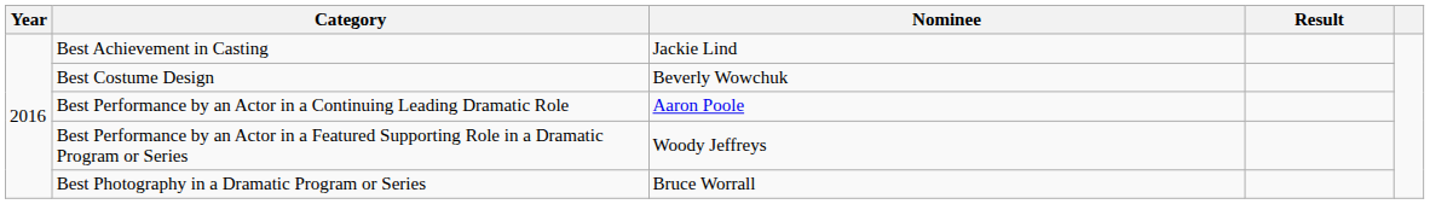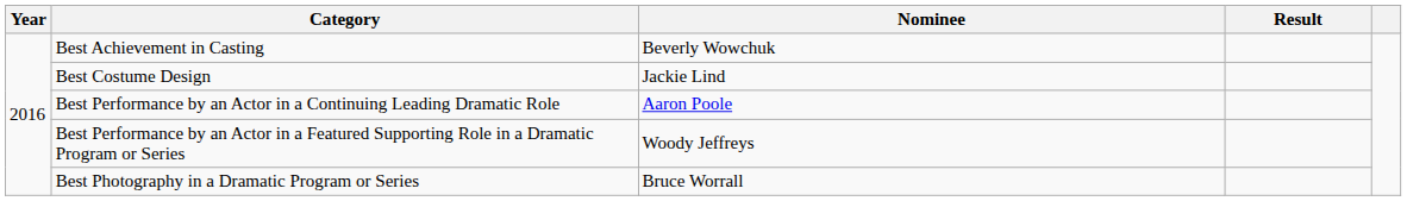Best Achievement in Casting | Nominee: Jackie Lind -> Beverly Wowchuk
Best Costume Design | Nominee: Beverly Wowchuk -> Jackie Lind
